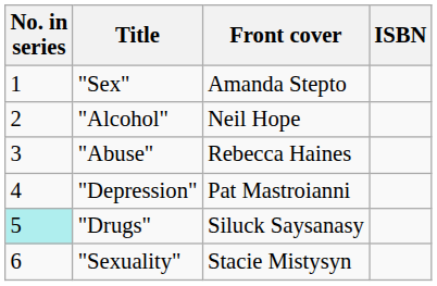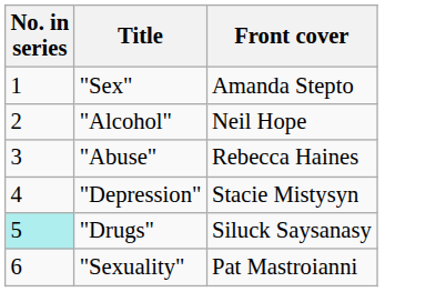- column: ISBN
"Depression" | Front cover: Pat Mastroianni -> Stacie Mistysyn
"Sexuality" | Front cover: Stacie Mistysyn -> Pat Mastroianni
